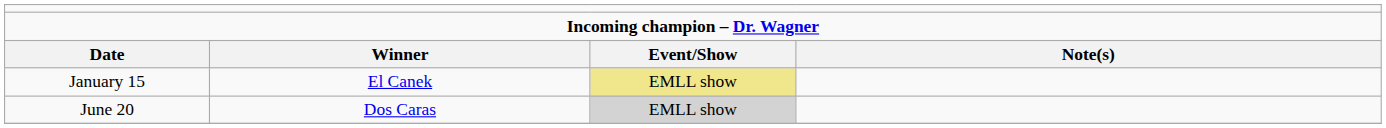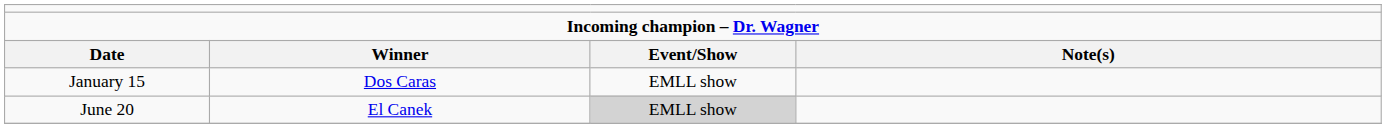January 15 | column 2: El Canek -> Dos Caras
January 15 | column 3: khaki background -> no background
June 20 | column 2: Dos Caras -> El Canek
